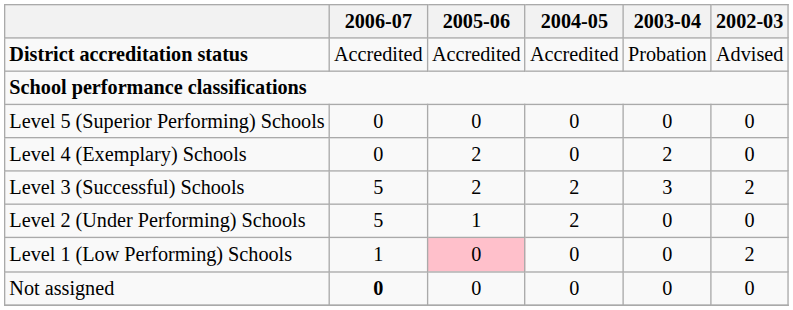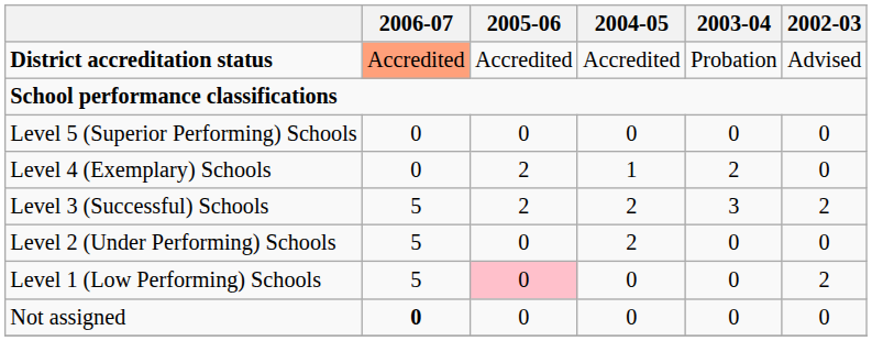District accreditation status | 2006-07: no background -> lightsalmon background
Level 4 (Exemplary) Schools | 2004-05: 0 -> 1
Level 2 (Under Performing) Schools | 2005-06: 1 -> 0
Level 1 (Low Performing) Schools | 2006-07: 1 -> 5
